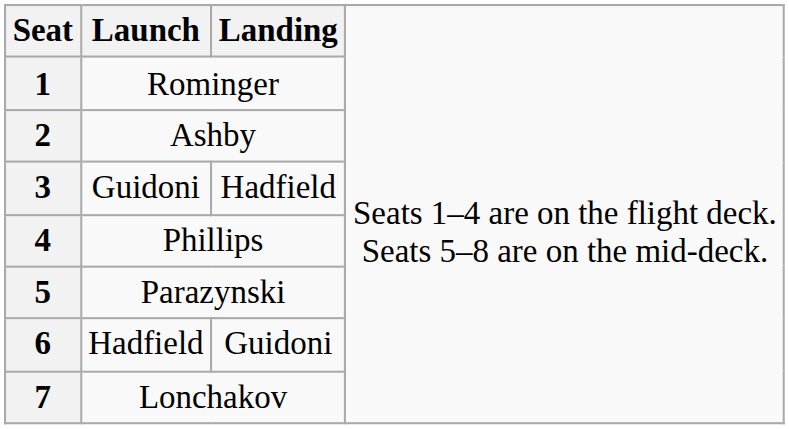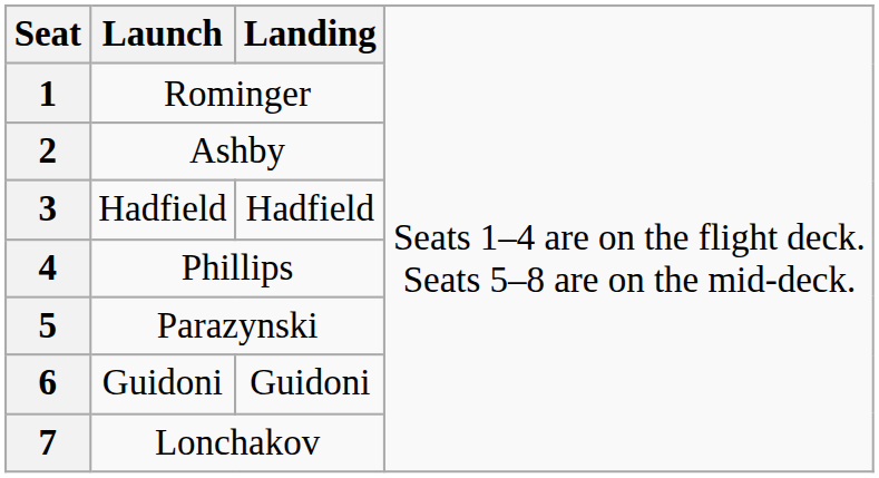3 | column 2: Guidoni -> Hadfield
6 | column 2: Hadfield -> Guidoni
